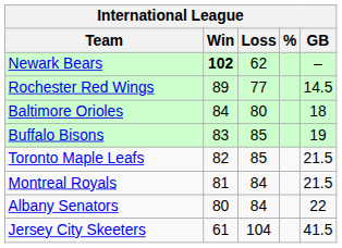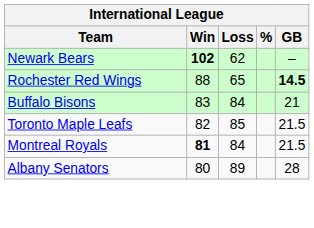Rochester Red Wings | Win: 89 -> 88
Rochester Red Wings | Loss: 77 -> 65
Rochester Red Wings | GB: normal -> bold
- row: Baltimore Orioles | 84 | 80 | 18
Buffalo Bisons | Loss: 85 -> 84
Buffalo Bisons | GB: 19 -> 21
Montreal Royals | Win: normal -> bold
Albany Senators | Loss: 84 -> 89
Albany Senators | GB: 22 -> 28
- row: Jersey City Skeeters | 61 | 104 | 41.5
